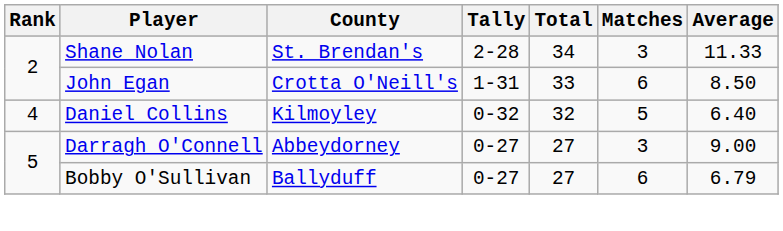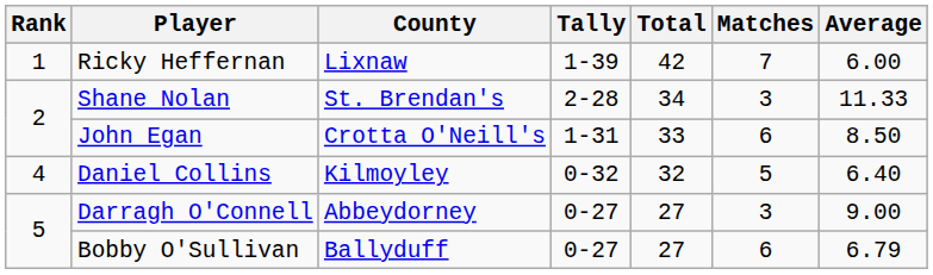+ row: 1 | Ricky Heffernan | Lixnaw | 1-39 | 42 | 7 | 6.00
